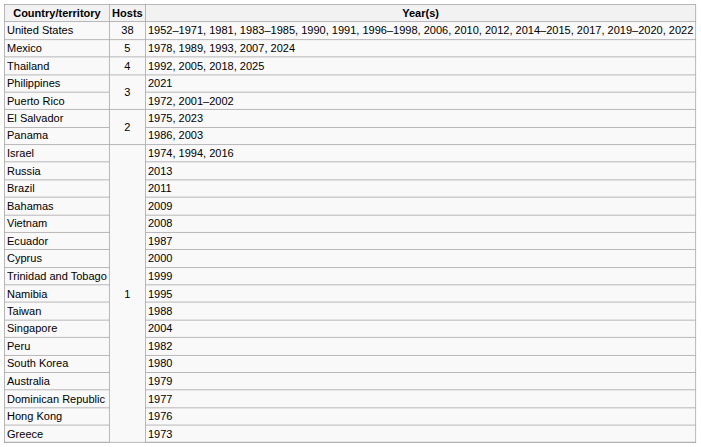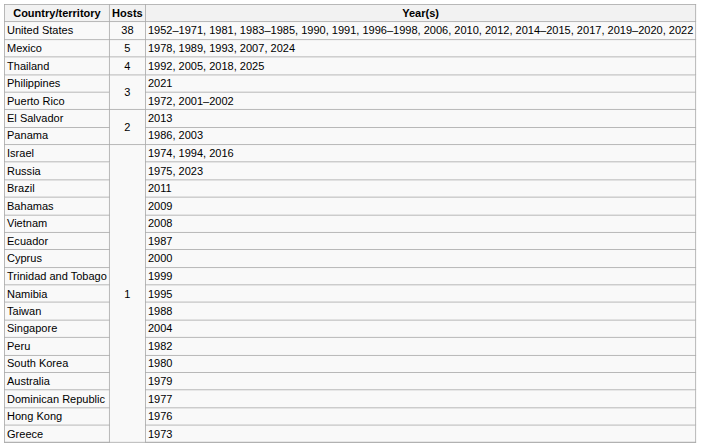El Salvador | Year(s): 1975, 2023 -> 2013
Russia | Year(s): 2013 -> 1975, 2023
